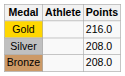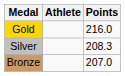Silver | Points: 208.0 -> 208.3
Bronze | Points: 208.0 -> 207.0
